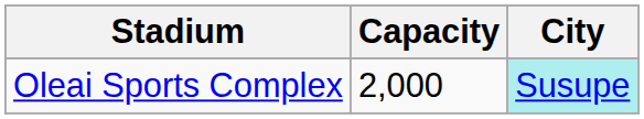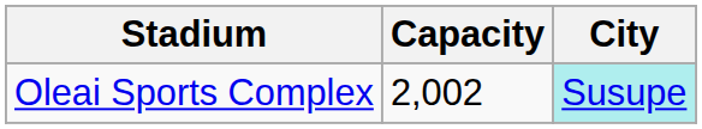Oleai Sports Complex | Capacity: 2,000 -> 2,002
